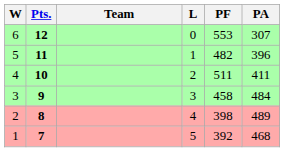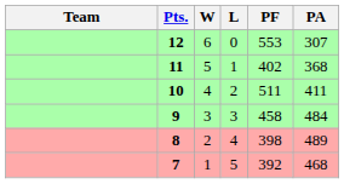columns swapped: Team <-> W
11 | PF: 482 -> 402
11 | PA: 396 -> 368
